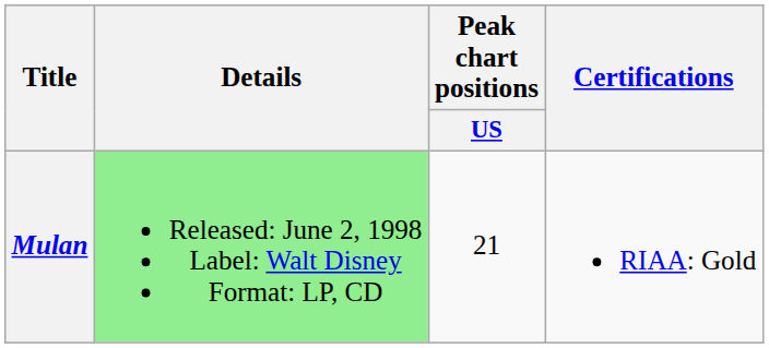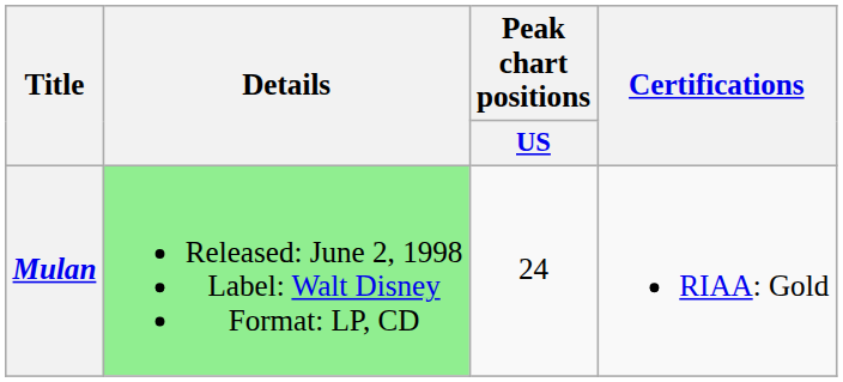Mulan | Peak chart positions / US: 21 -> 24
